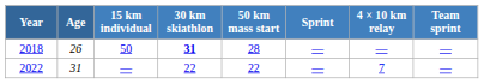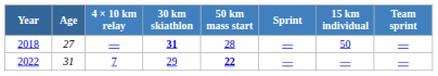columns swapped: 15 km individual <-> 4 × 10 km relay
2018 | Age: 26 -> 27
2022 | 30 km skiathlon: 22 -> 29
2022 | 50 km mass start: normal -> bold
